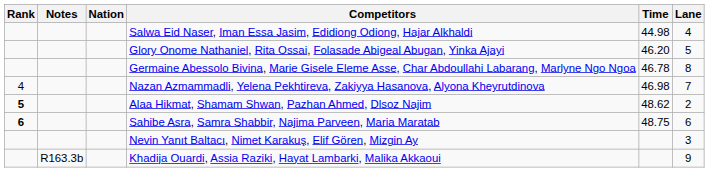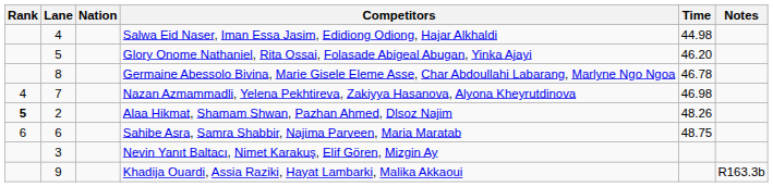columns swapped: Lane <-> Notes
Alaa Hikmat, Shamam Shwan, Pazhan Ahmed, Dlsoz Najim | Time: 48.62 -> 48.26
Sahibe Asra, Samra Shabbir, Najima Parveen, Maria Maratab | Rank: bold -> normal
